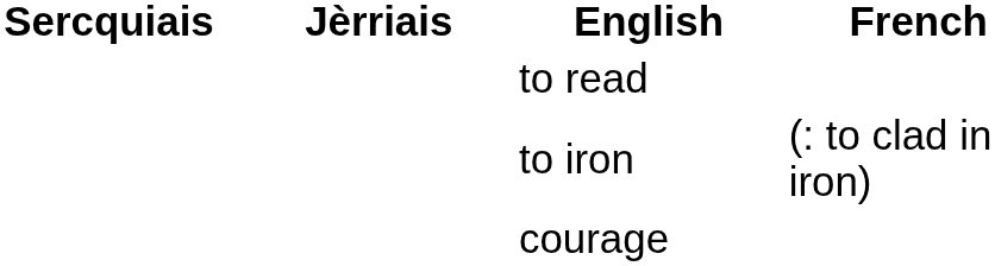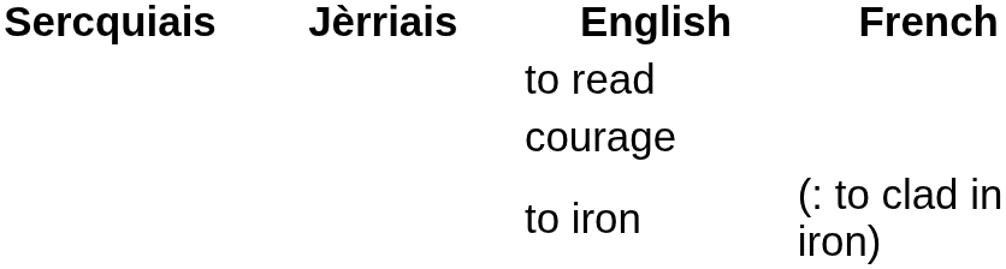rows swapped: courage <-> to iron
